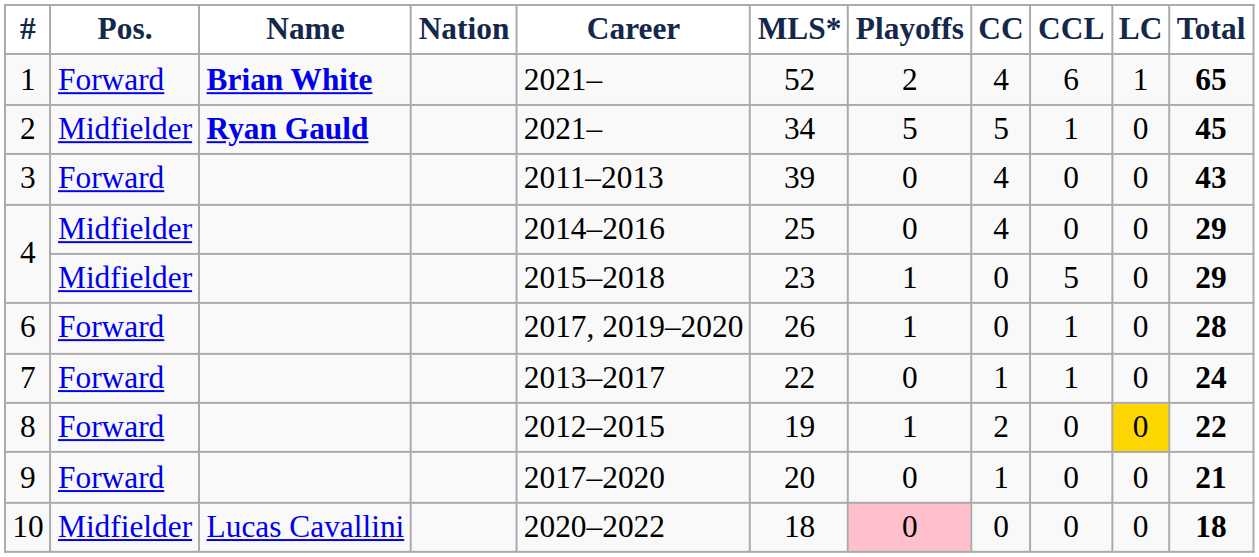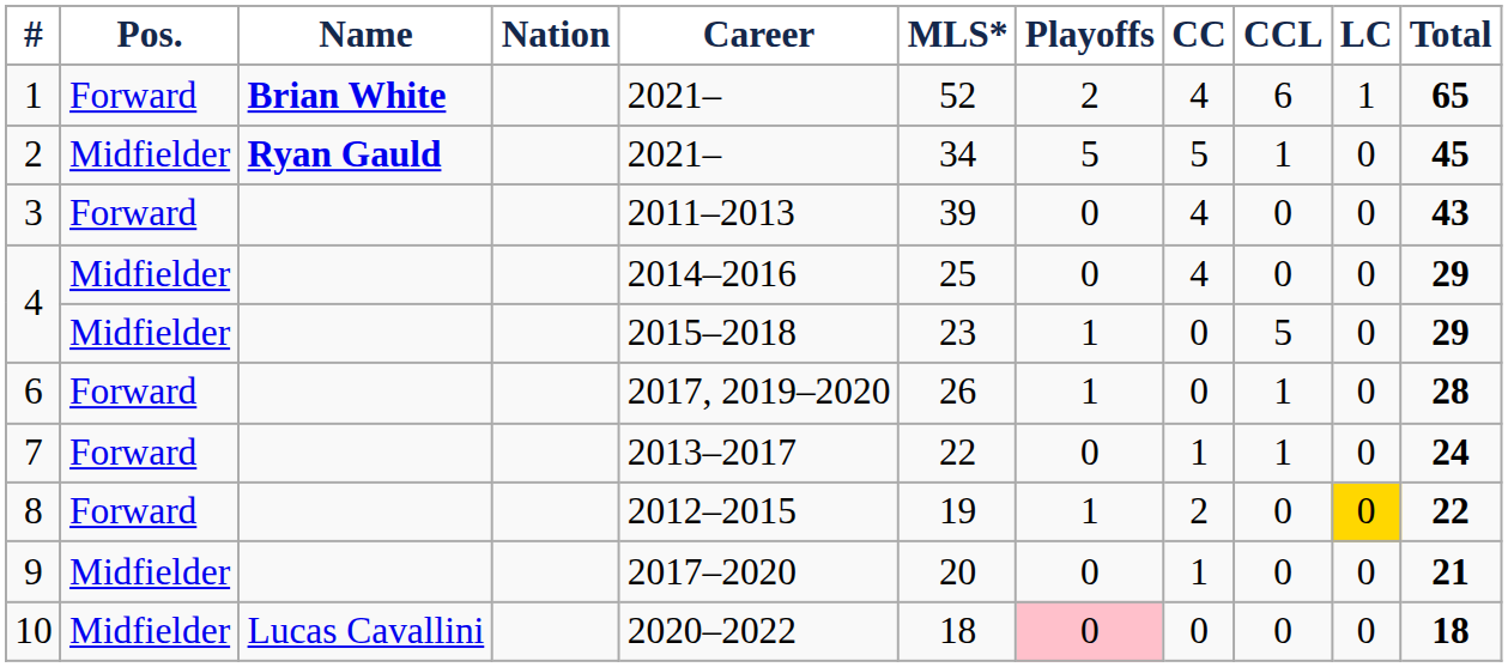9 | Pos.: Forward -> Midfielder
